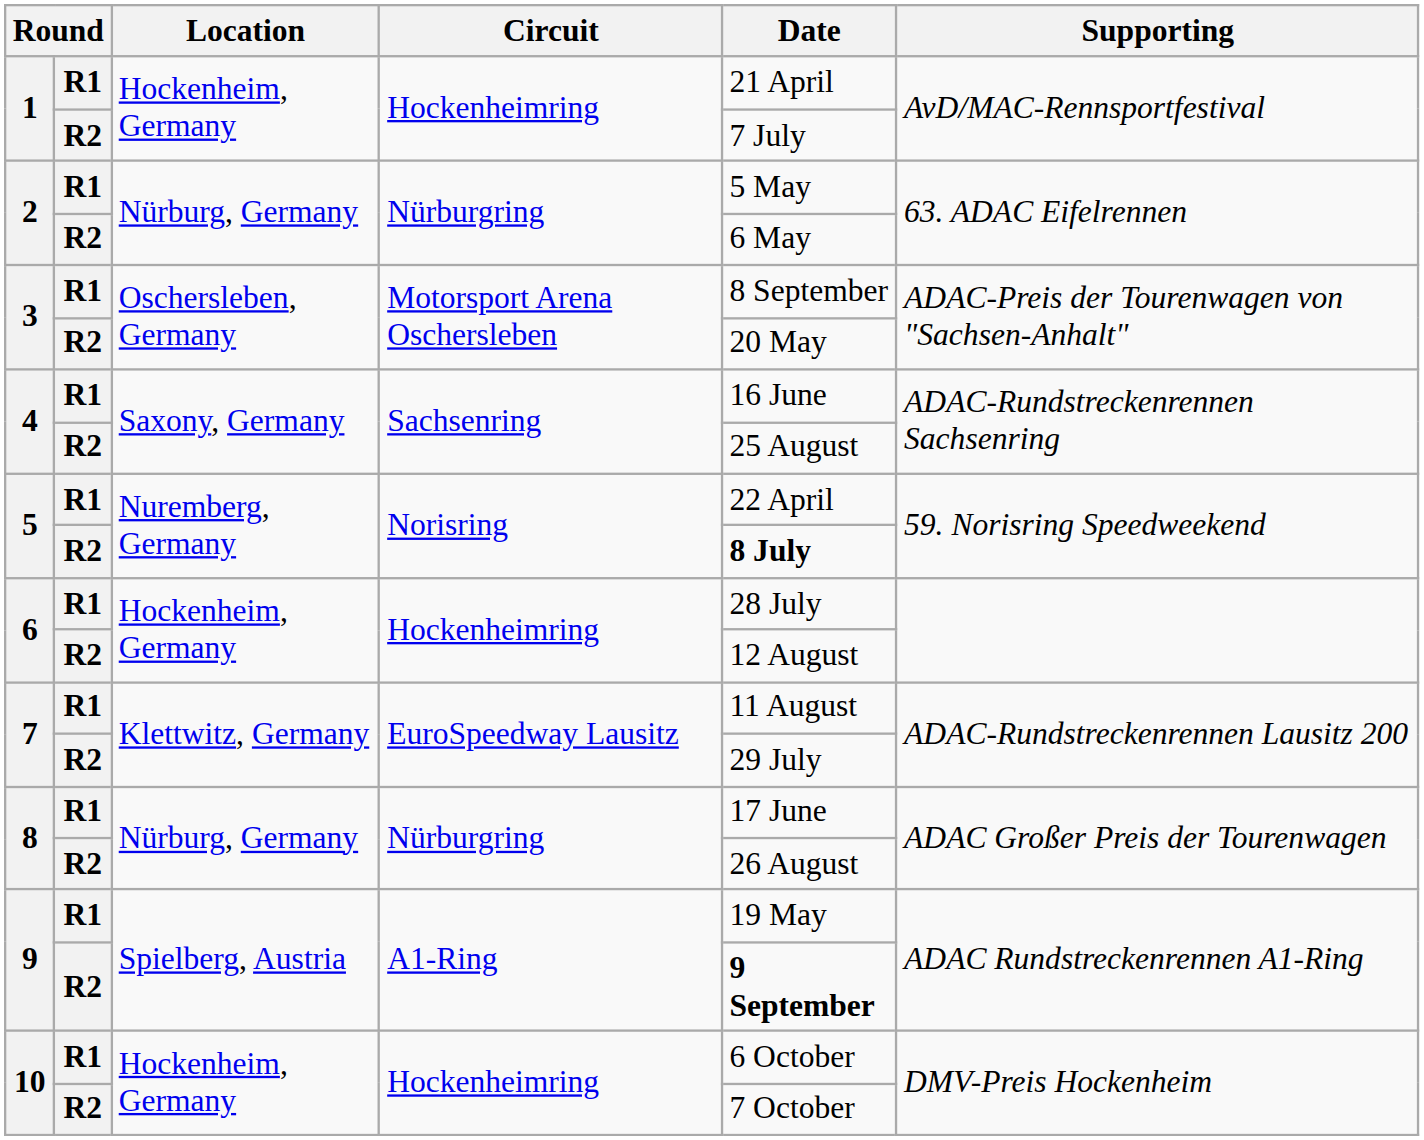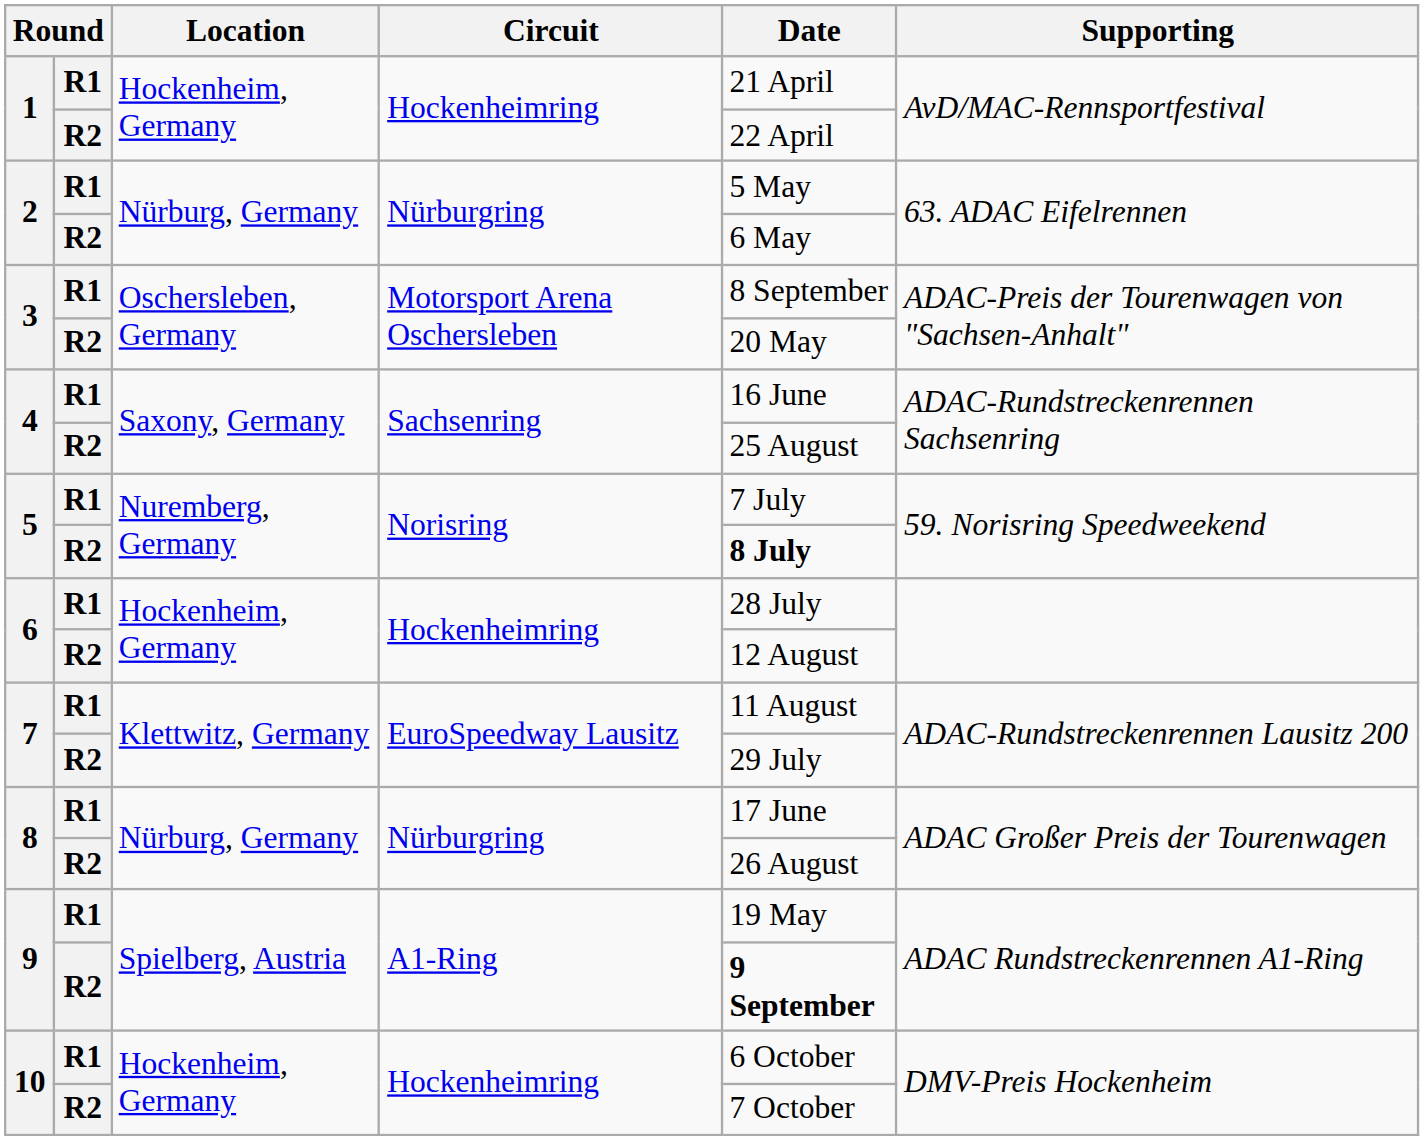1 / R2 | Date: 7 July -> 22 April
5 / R1 | Date: 22 April -> 7 July
